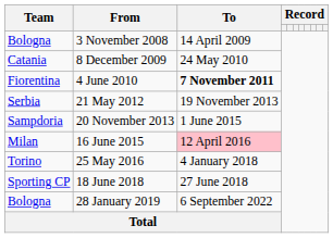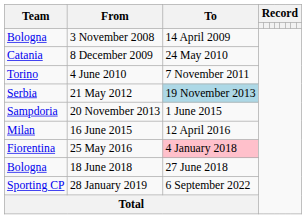4 June 2010 | Team: Fiorentina -> Torino
4 June 2010 | To: bold -> normal
21 May 2012 | To: no background -> lightblue background
16 June 2015 | To: pink background -> no background
25 May 2016 | Team: Torino -> Fiorentina
25 May 2016 | To: no background -> pink background
18 June 2018 | Team: Sporting CP -> Bologna
28 January 2019 | Team: Bologna -> Sporting CP
